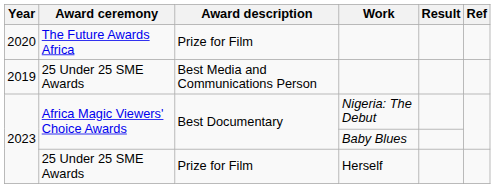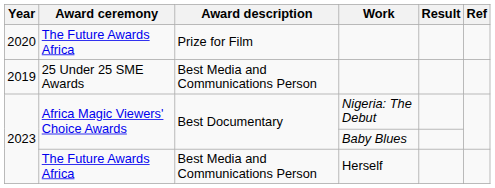Herself | Award ceremony: 25 Under 25 SME Awards -> The Future Awards Africa
Herself | Award description: Prize for Film -> Best Media and Communications Person
